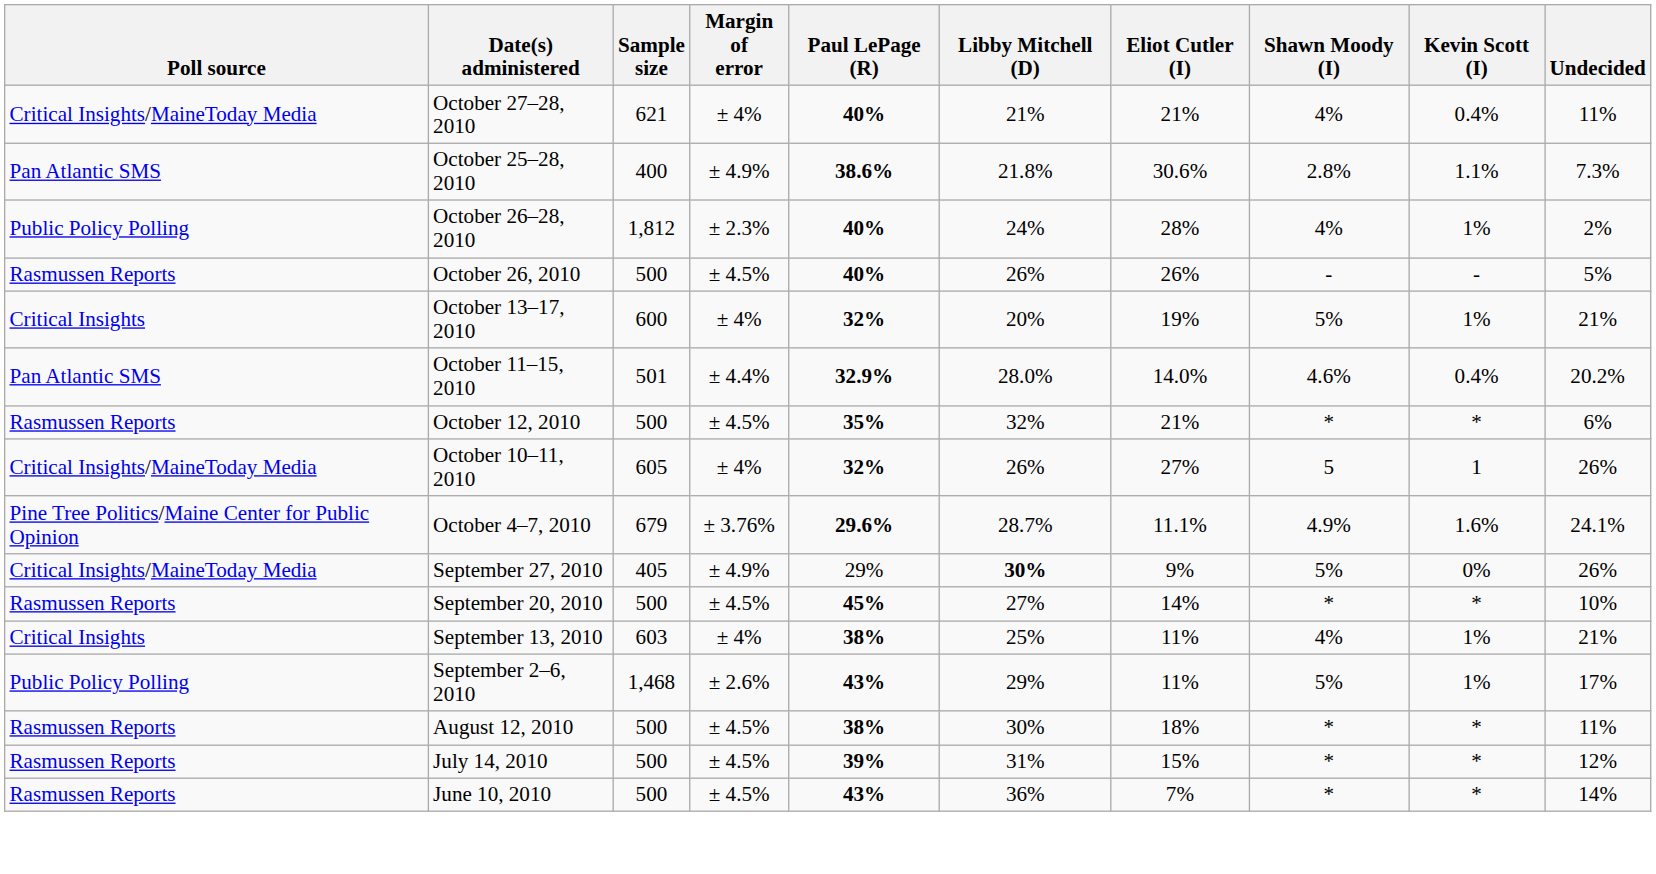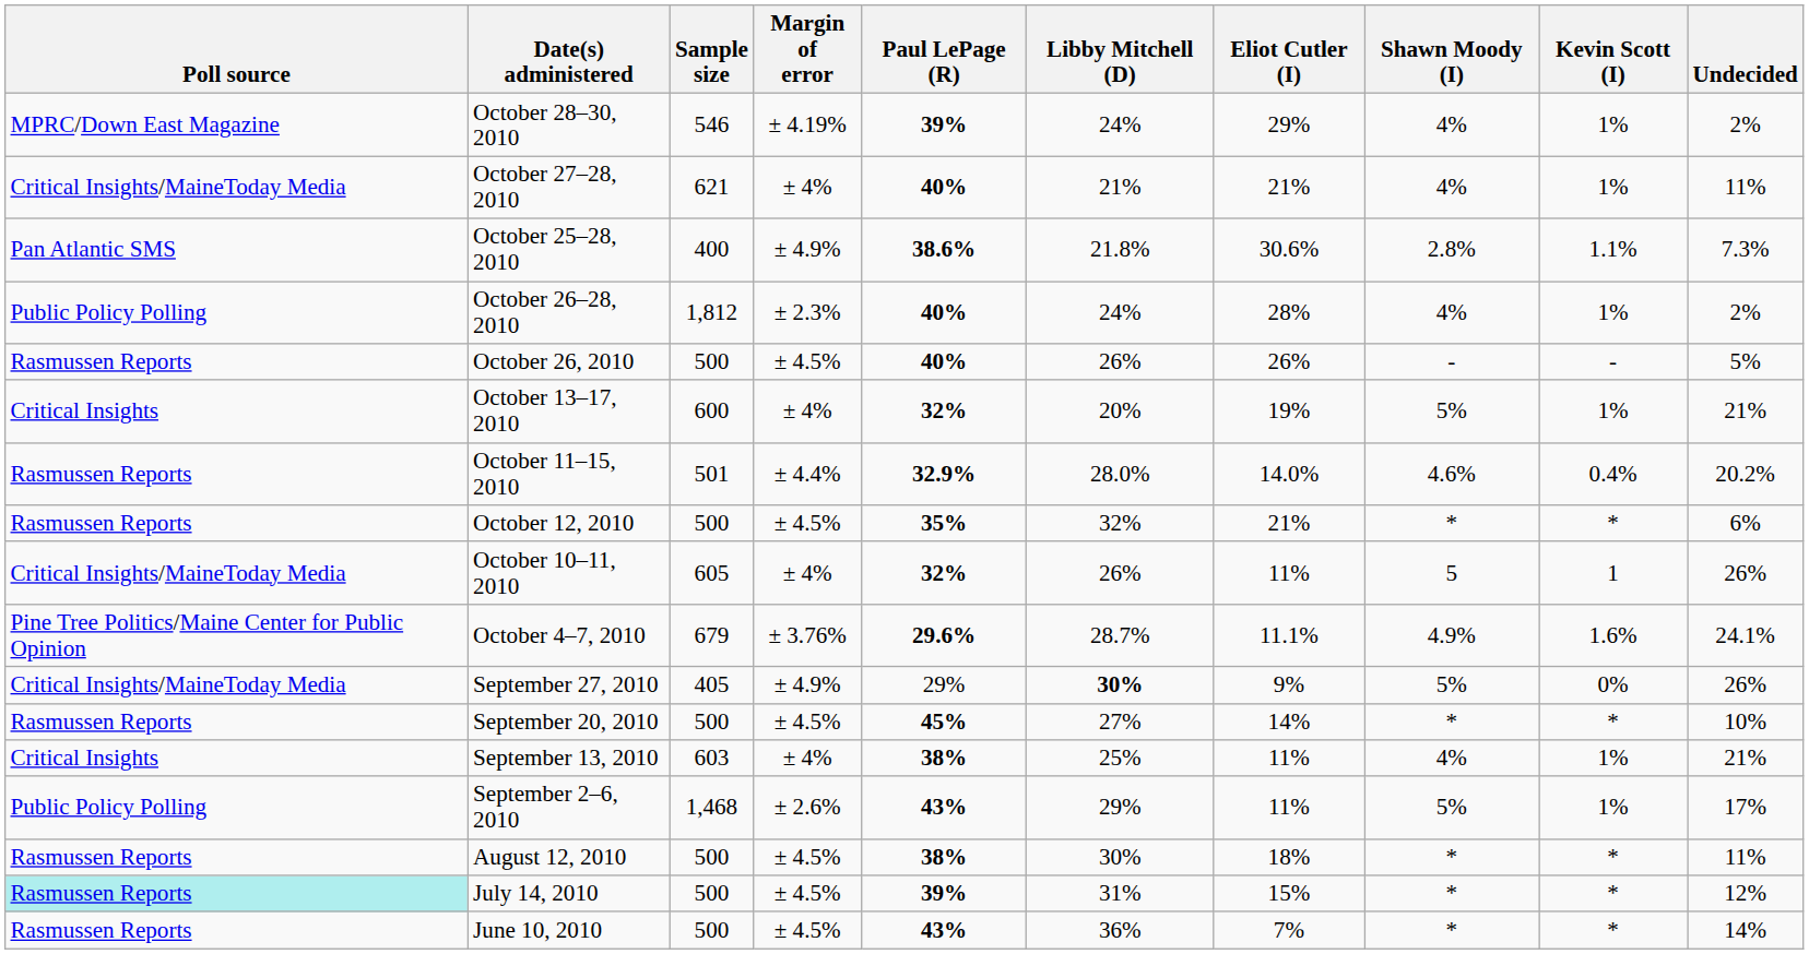+ row: MPRC/Down East Magazine | October 28–30, 2010 | 546 | ± 4.19% | 39% | 24% | 29% | 4% | 1% | 2%
October 27–28, 2010 | Kevin Scott (I): 0.4% -> 1%
October 11–15, 2010 | Poll source: Pan Atlantic SMS -> Rasmussen Reports
October 10–11, 2010 | Eliot Cutler (I): 27% -> 11%
July 14, 2010 | Poll source: no background -> paleturquoise background
